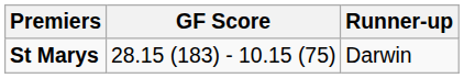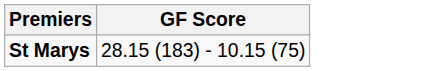- column: Runner-up | Darwin
